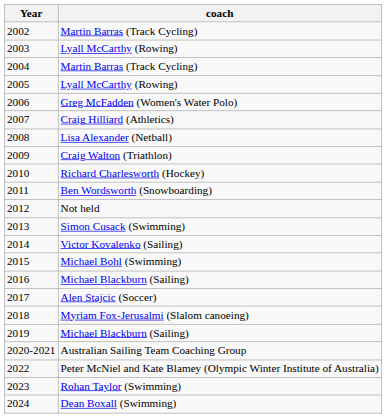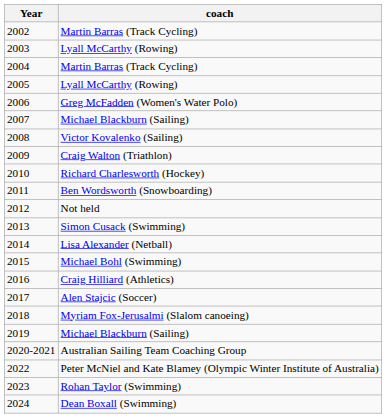2007 | coach: Craig Hilliard (Athletics) -> Michael Blackburn (Sailing)
2008 | coach: Lisa Alexander (Netball) -> Victor Kovalenko (Sailing)
2014 | coach: Victor Kovalenko (Sailing) -> Lisa Alexander (Netball)
2016 | coach: Michael Blackburn (Sailing) -> Craig Hilliard (Athletics)
